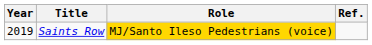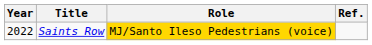Saints Row | Year: 2019 -> 2022
